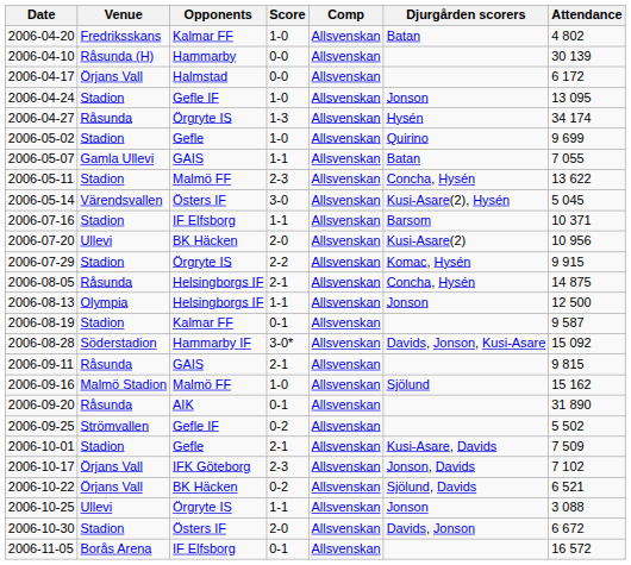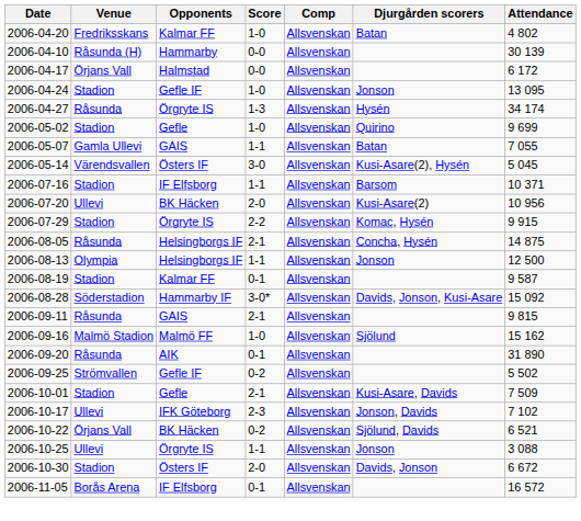- row: 2006-05-11 | Stadion | Malmö FF | 2-3 | Allsvenskan | Concha, Hysén | 13 622
2006-10-17 | Venue: Örjans Vall -> Ullevi
